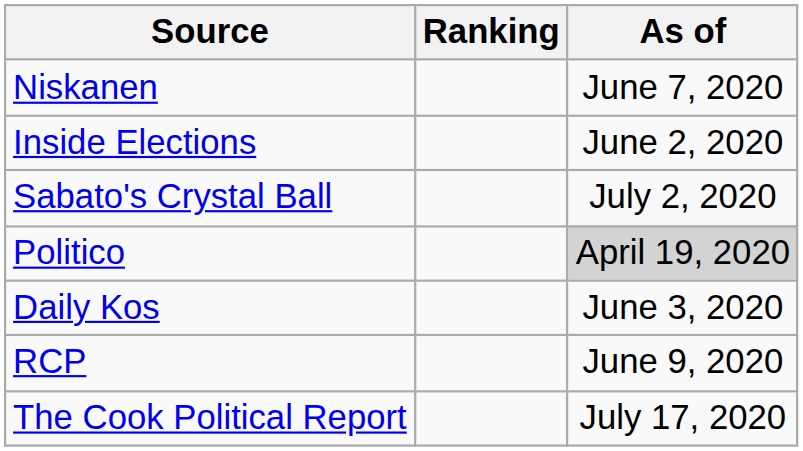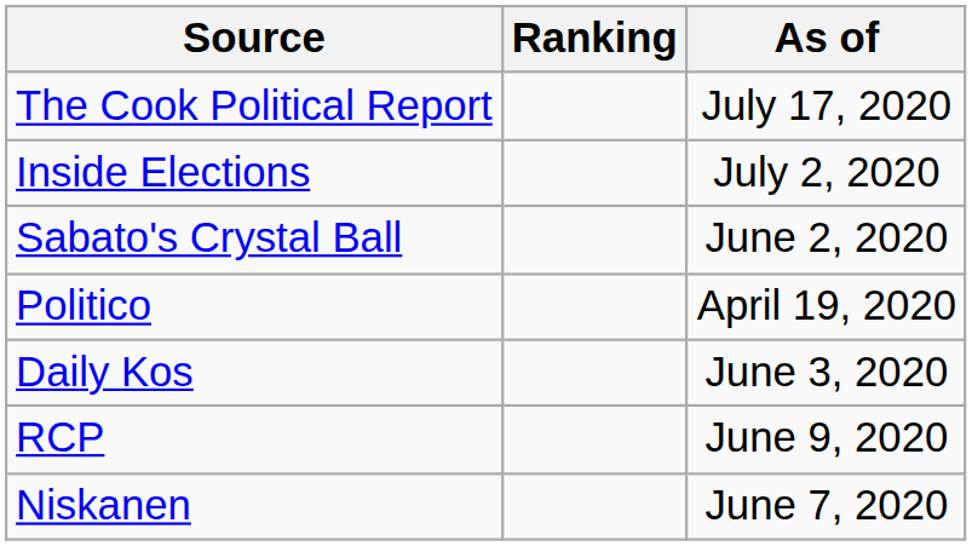rows swapped: The Cook Political Report <-> Niskanen
Inside Elections | As of: June 2, 2020 -> July 2, 2020
Sabato's Crystal Ball | As of: July 2, 2020 -> June 2, 2020
Politico | As of: lightgrey background -> no background
